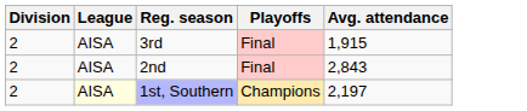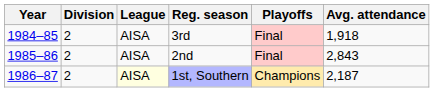+ column: Year | 1984–85 | 1985–86 | 1986–87
3rd | Avg. attendance: 1,915 -> 1,918
1st, Southern | Avg. attendance: 2,197 -> 2,187
